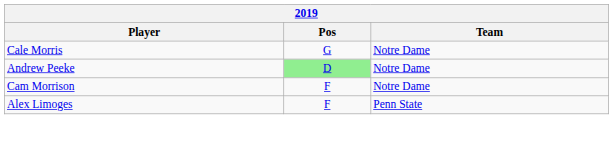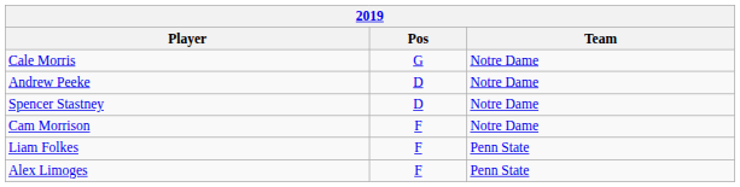Andrew Peeke | Pos: lightgreen background -> no background
+ row: Spencer Stastney | D | Notre Dame
+ row: Liam Folkes | F | Penn State
